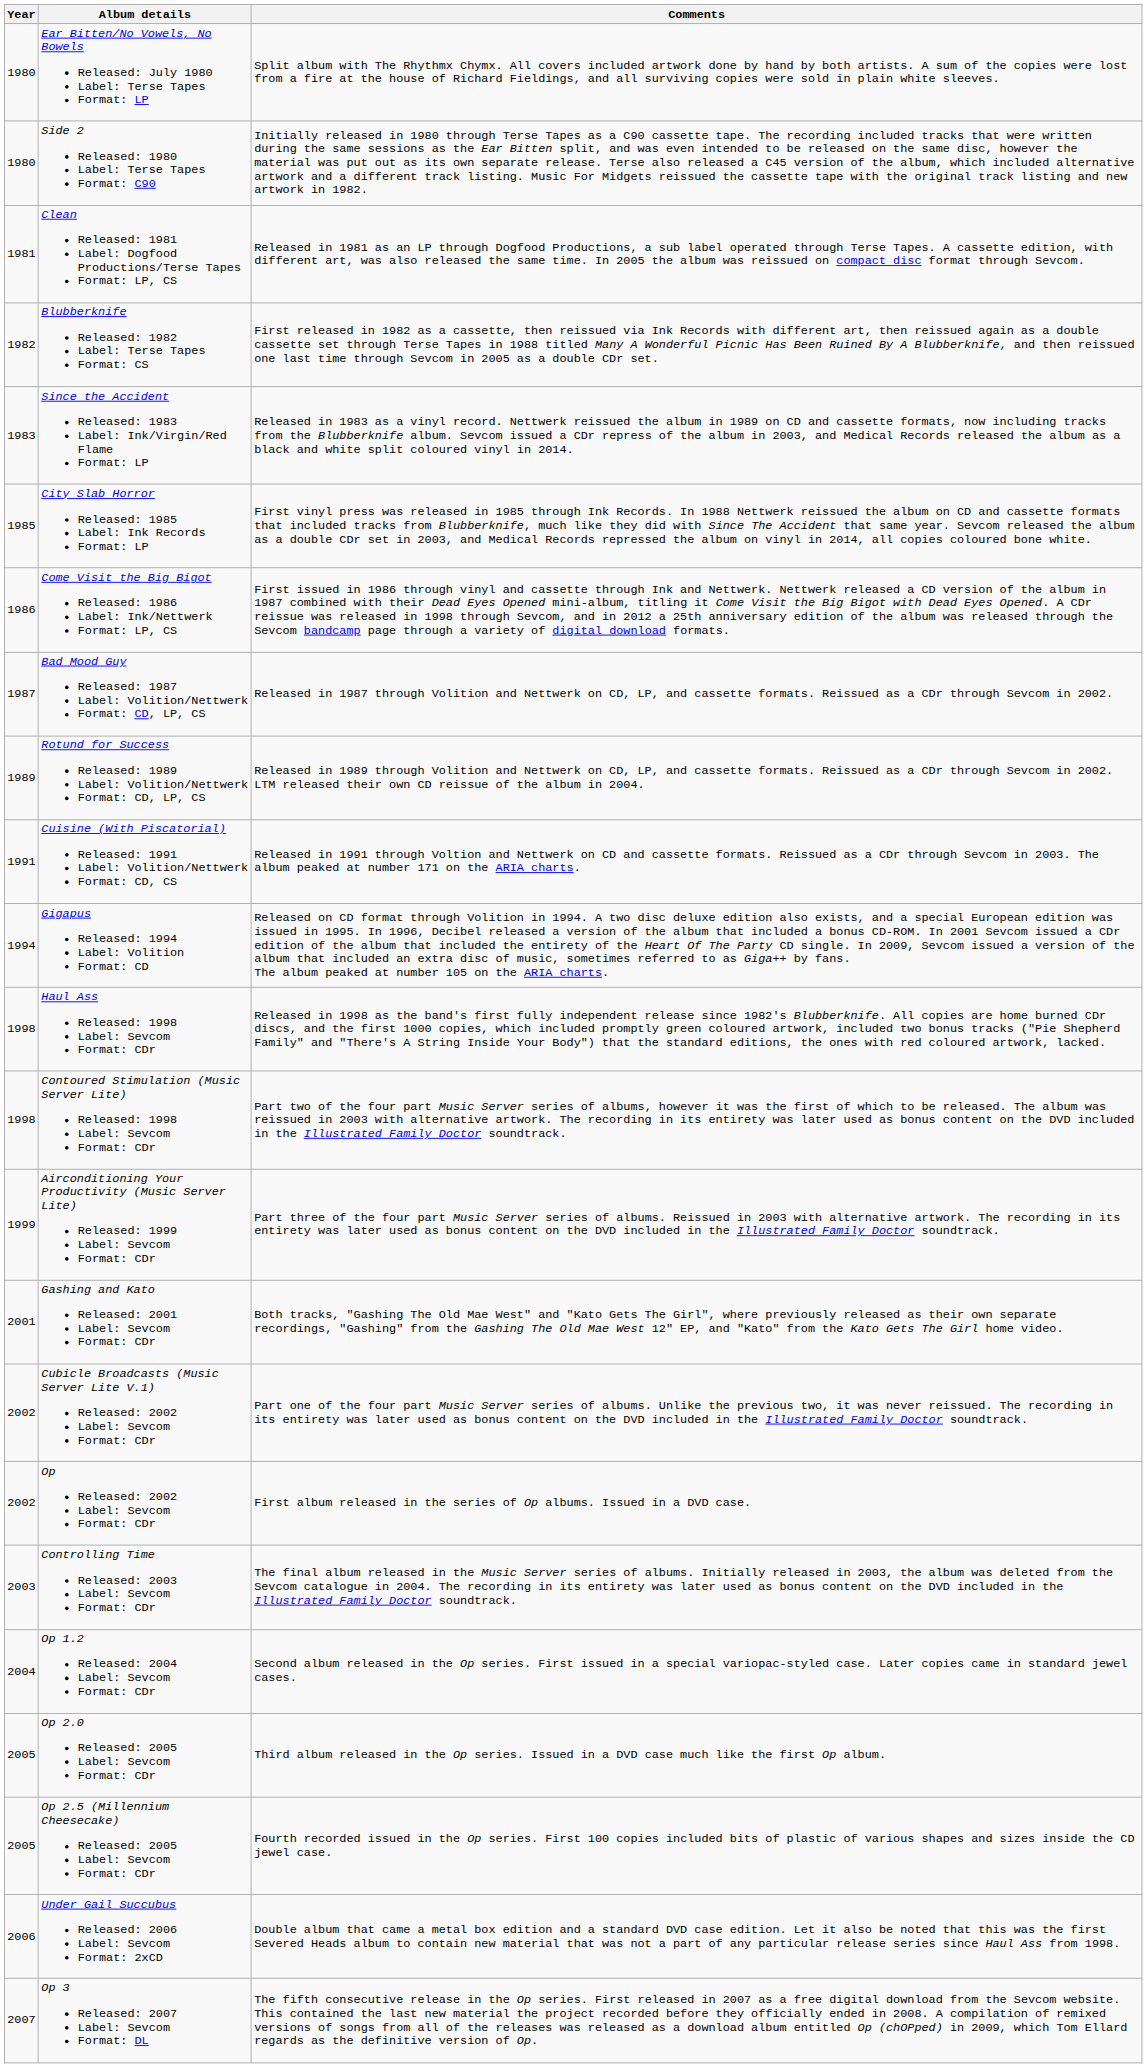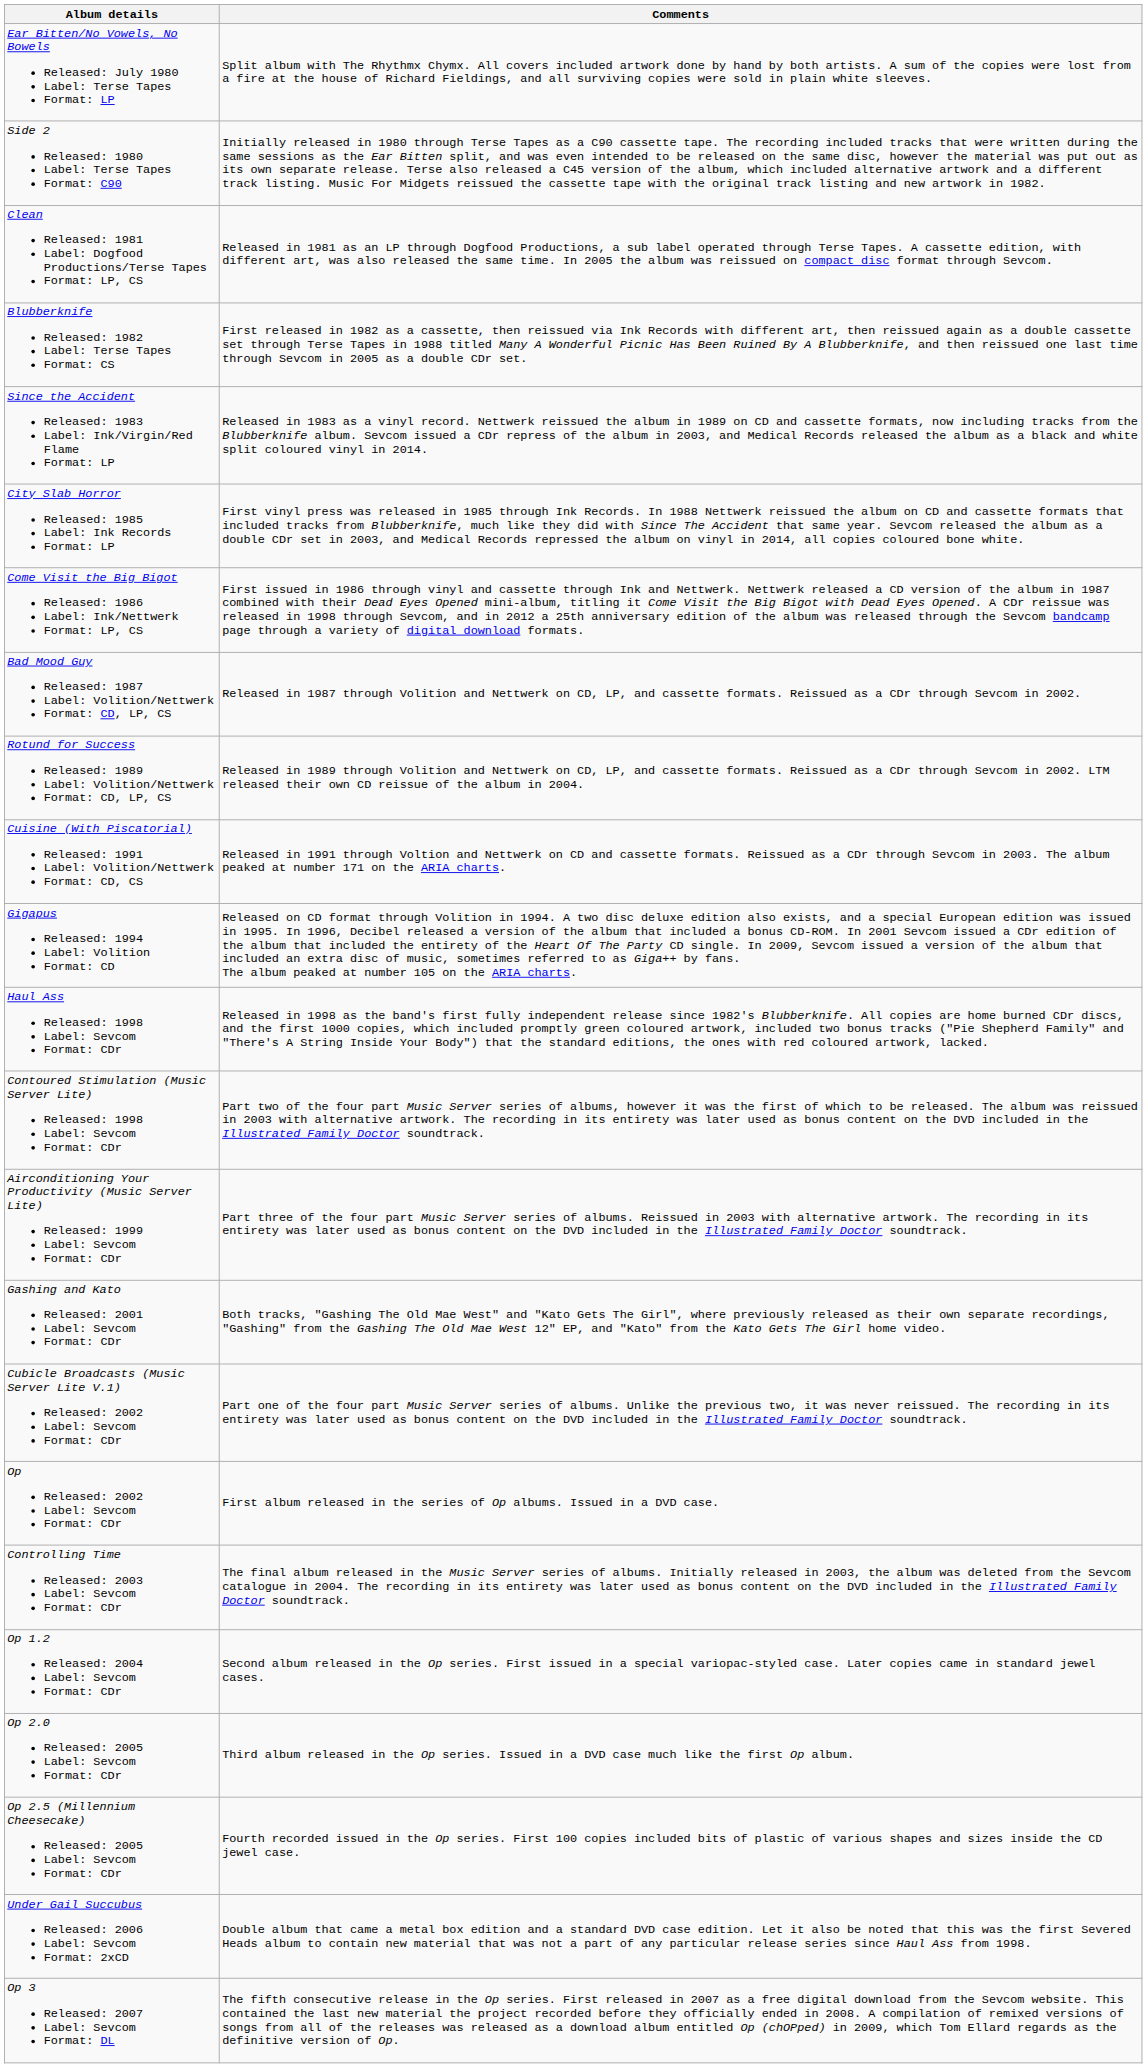- column: Year | 1980 | 1980 | 1981 | 1982 | 1983 | 1985 | 1986 | 1987 | 1989 | 1991 | 1994 | 1998 | 1998 | 1999 | 2001 | 2002 | 2002 | 2003 | 2004 | 2005 | 2005 | 2006 | 2007
